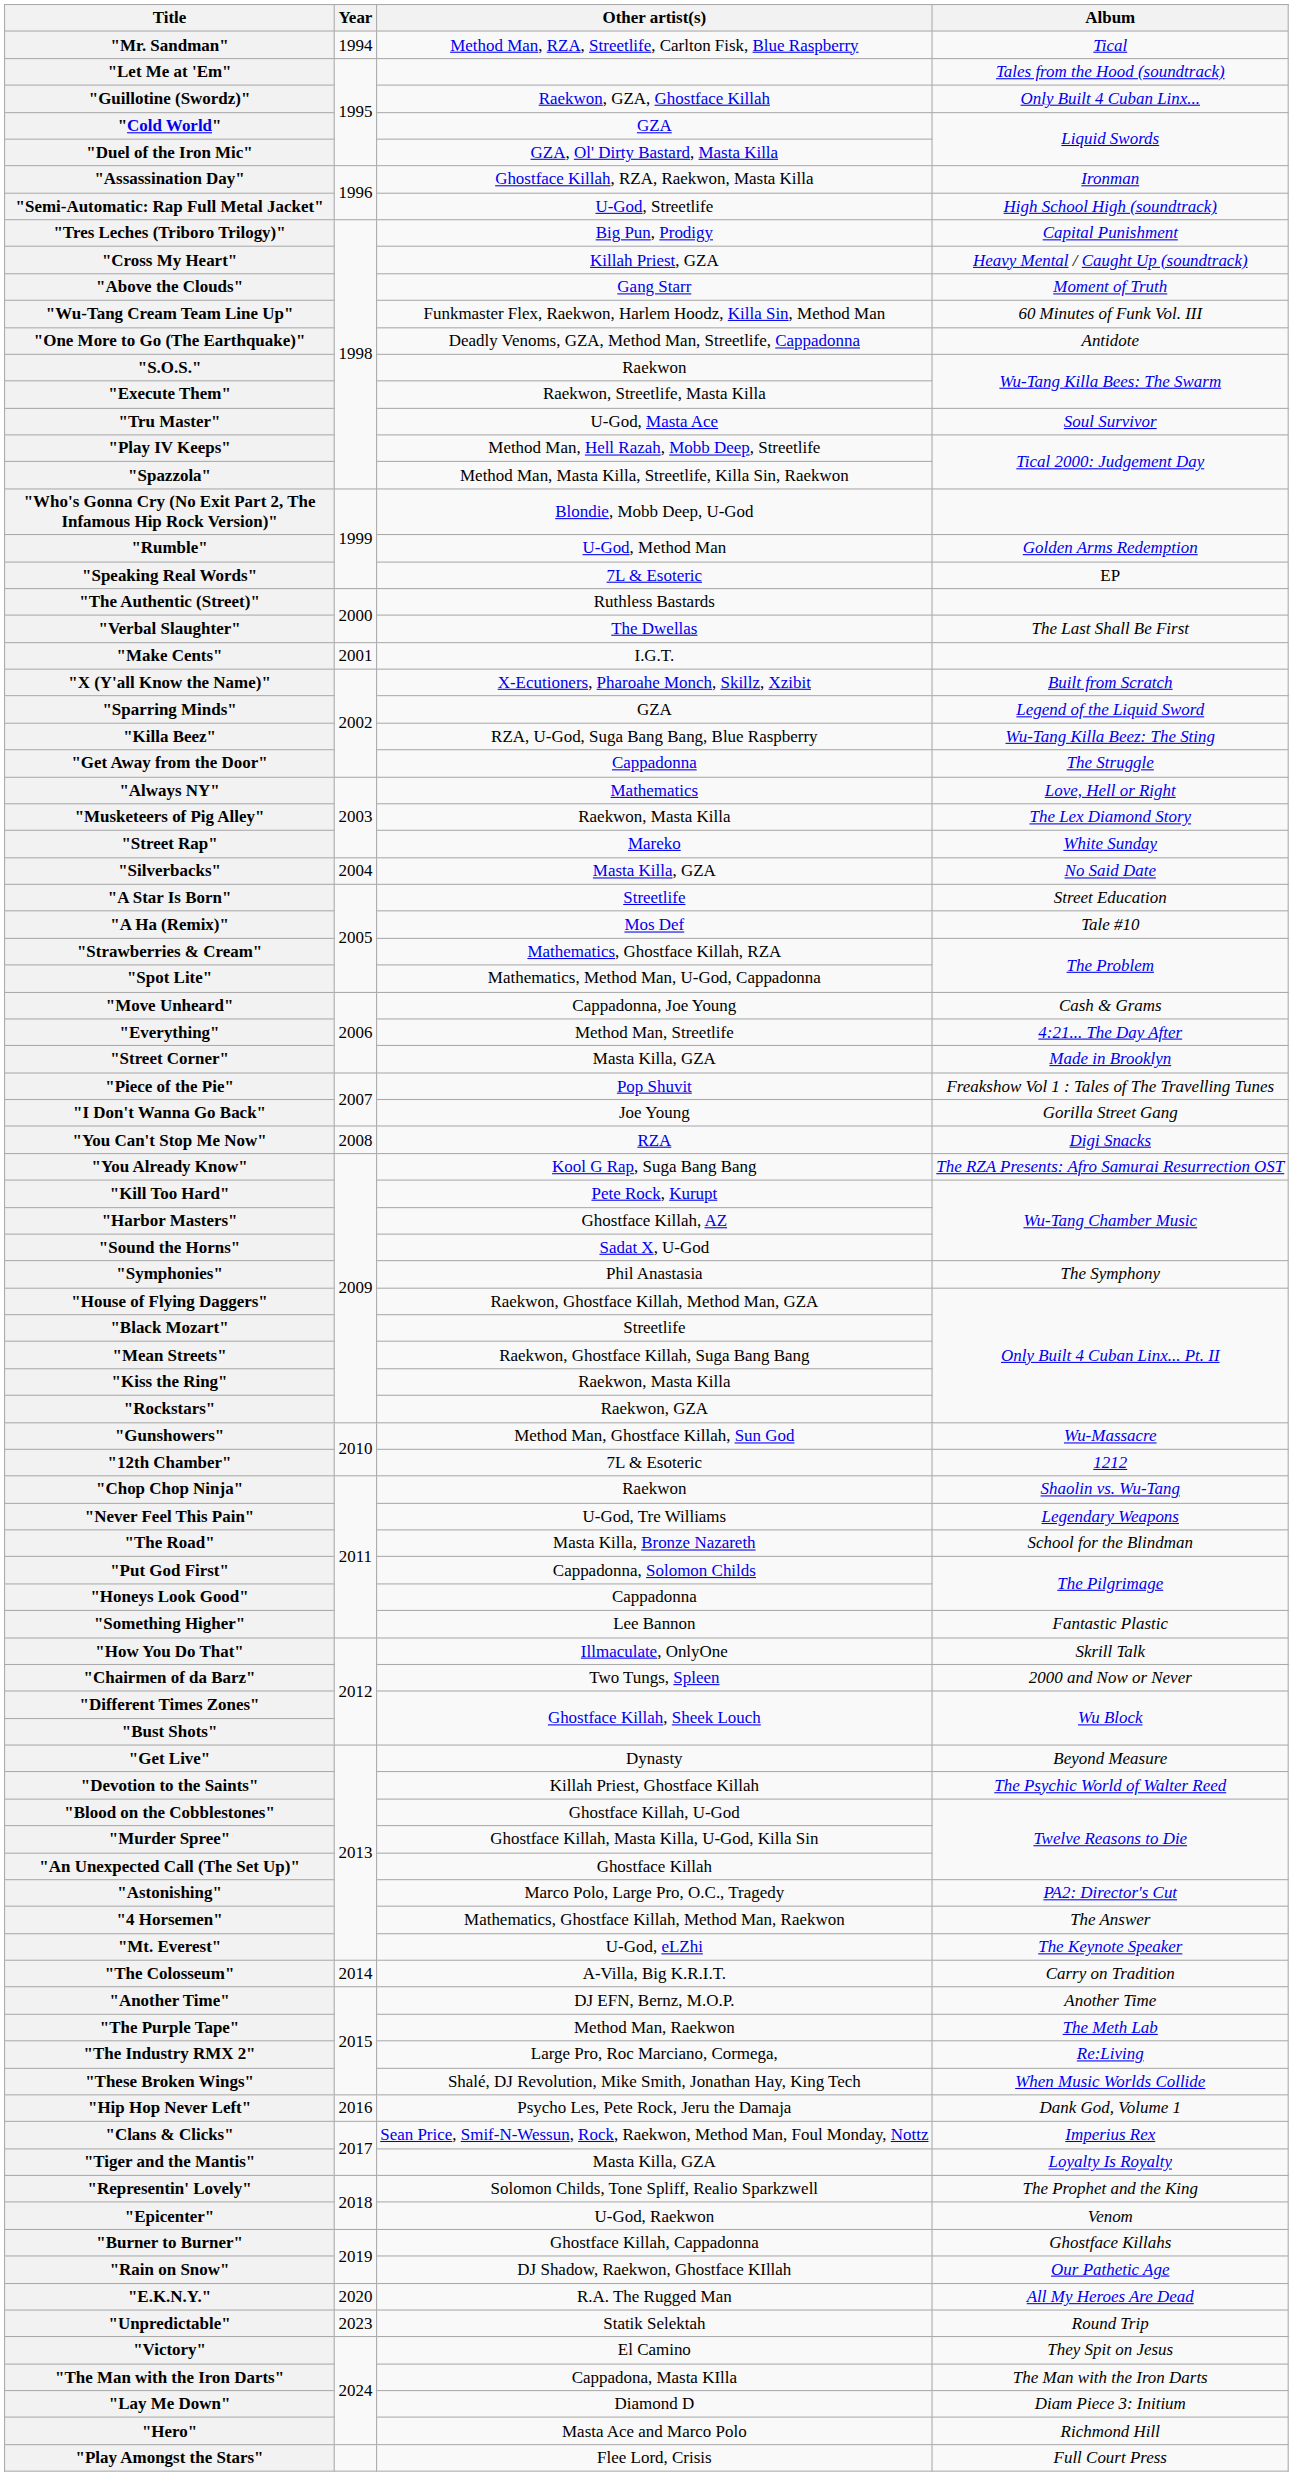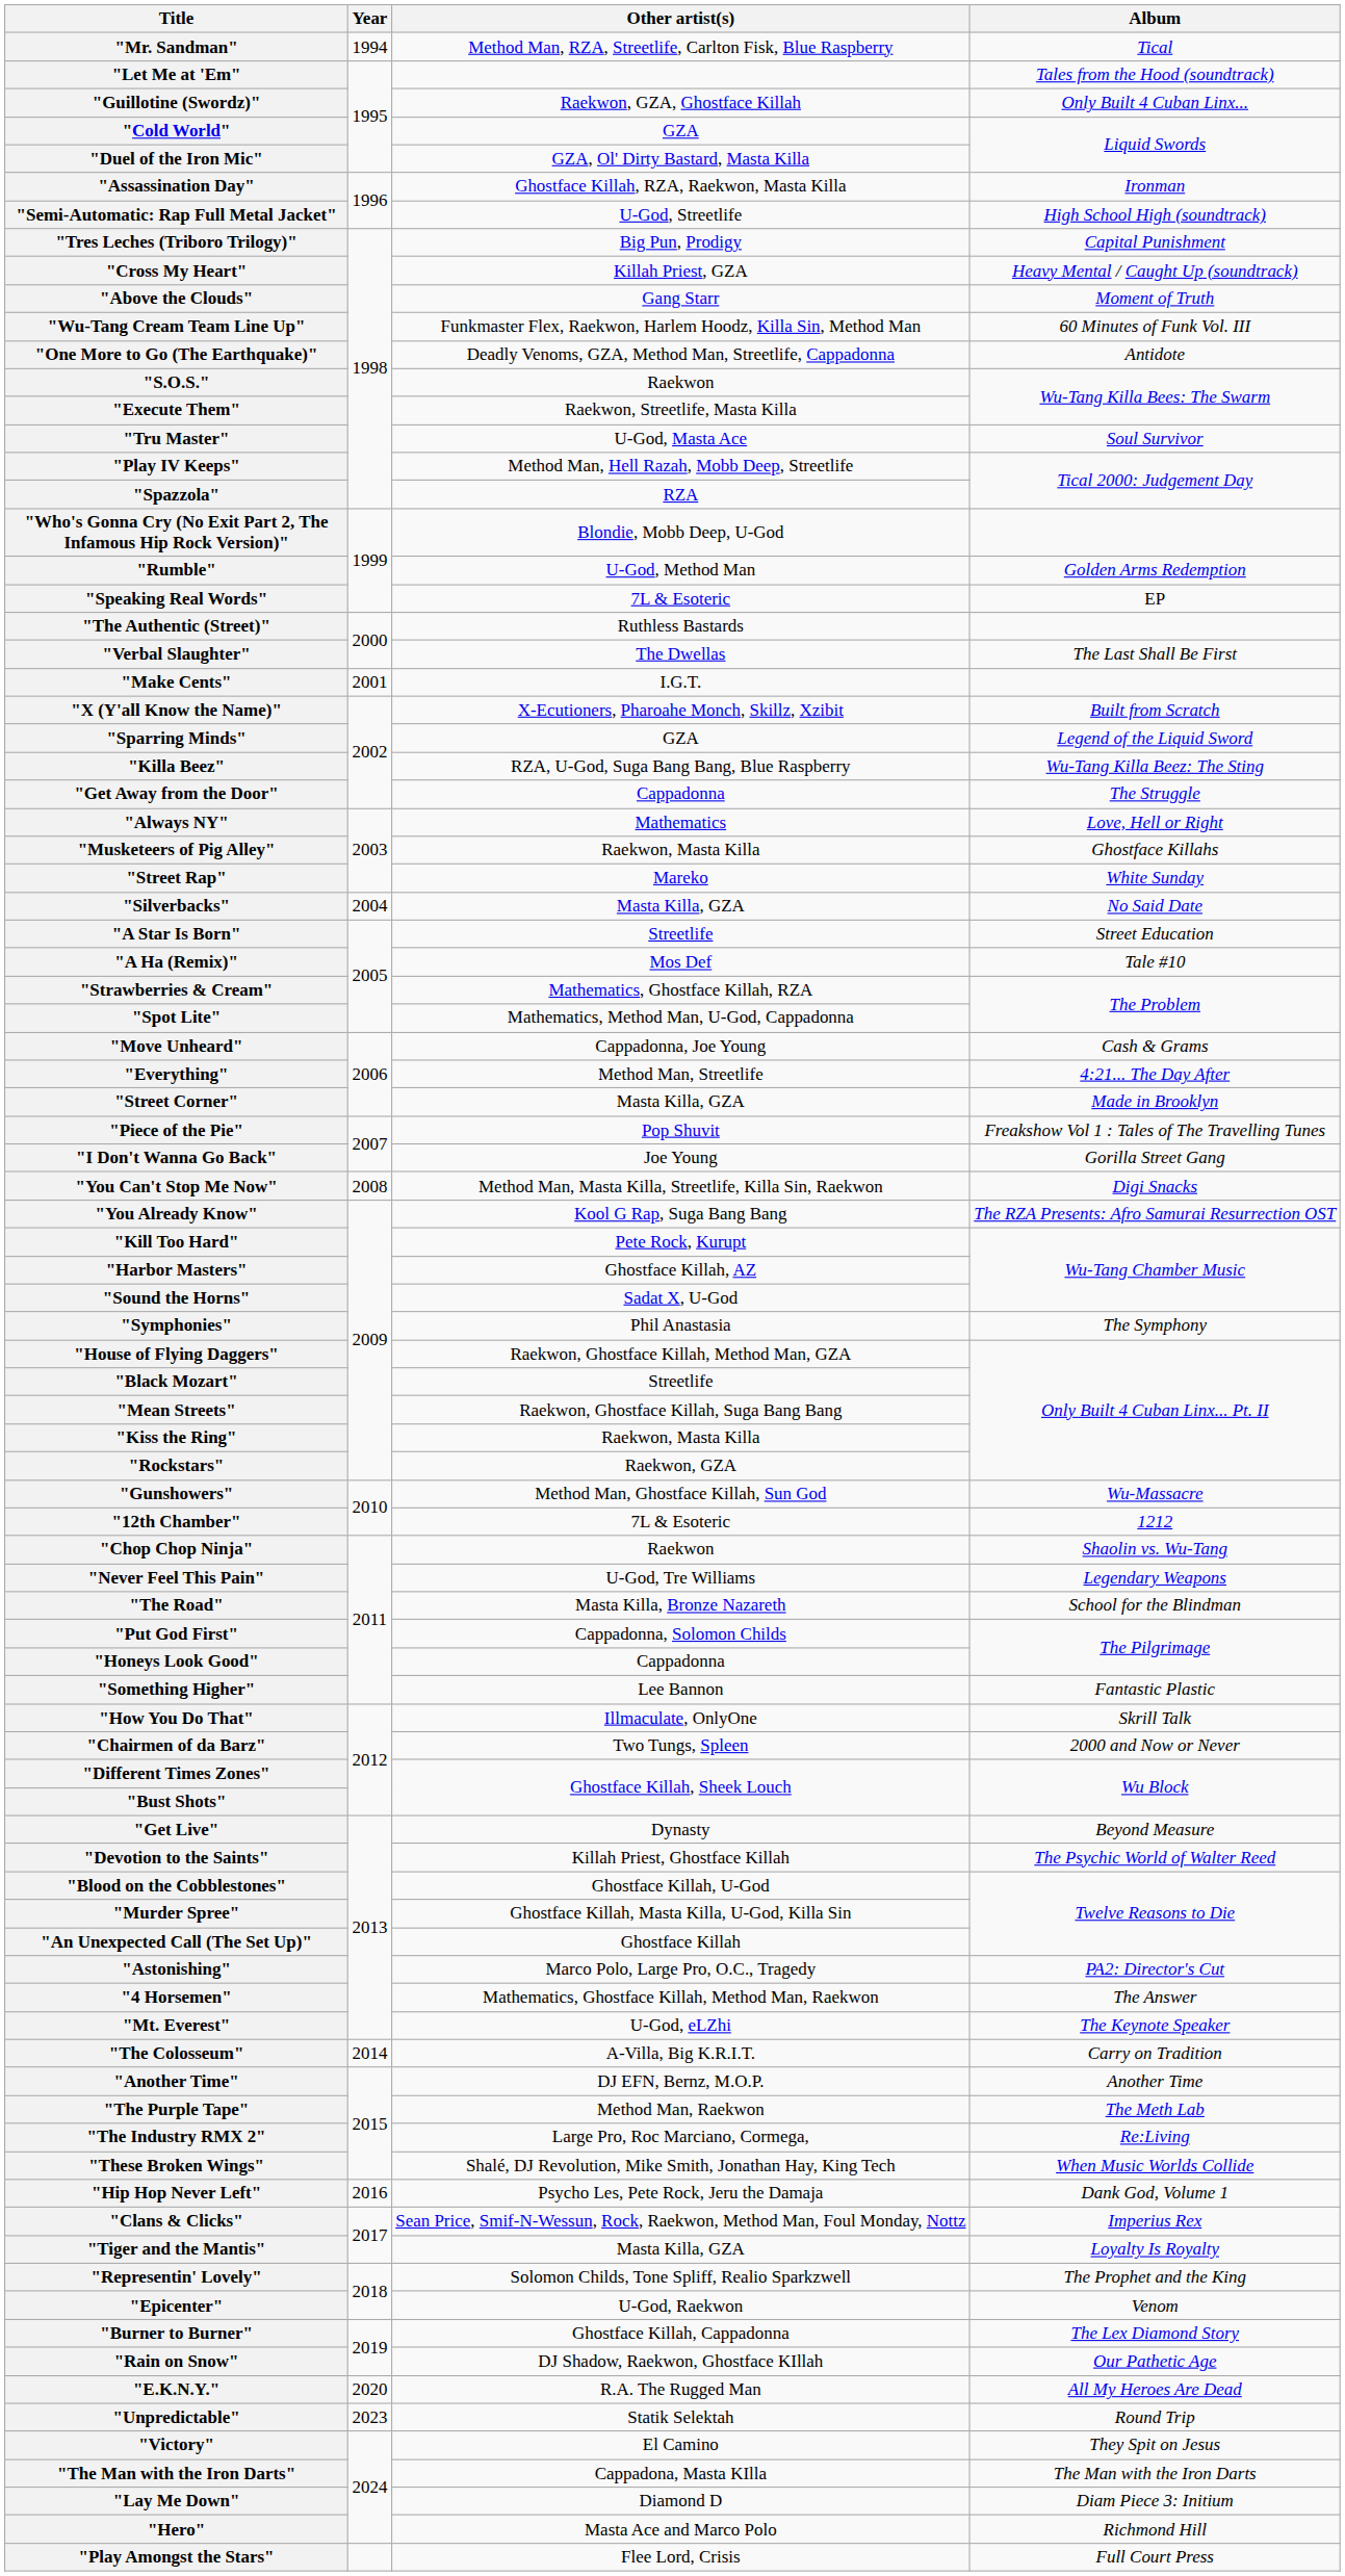"Spazzola" | Other artist(s): Method Man, Masta Killa, Streetlife, Killa Sin, Raekwon -> RZA
"Musketeers of Pig Alley" | Album: The Lex Diamond Story -> Ghostface Killahs
"You Can't Stop Me Now" | Other artist(s): RZA -> Method Man, Masta Killa, Streetlife, Killa Sin, Raekwon
"Burner to Burner" | Album: Ghostface Killahs -> The Lex Diamond Story
